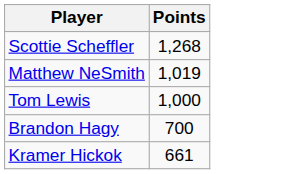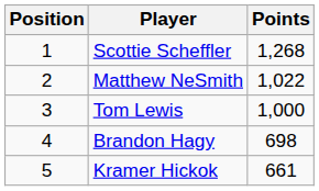+ column: Position | 1 | 2 | 3 | 4 | 5
Matthew NeSmith | Points: 1,019 -> 1,022
Brandon Hagy | Points: 700 -> 698
